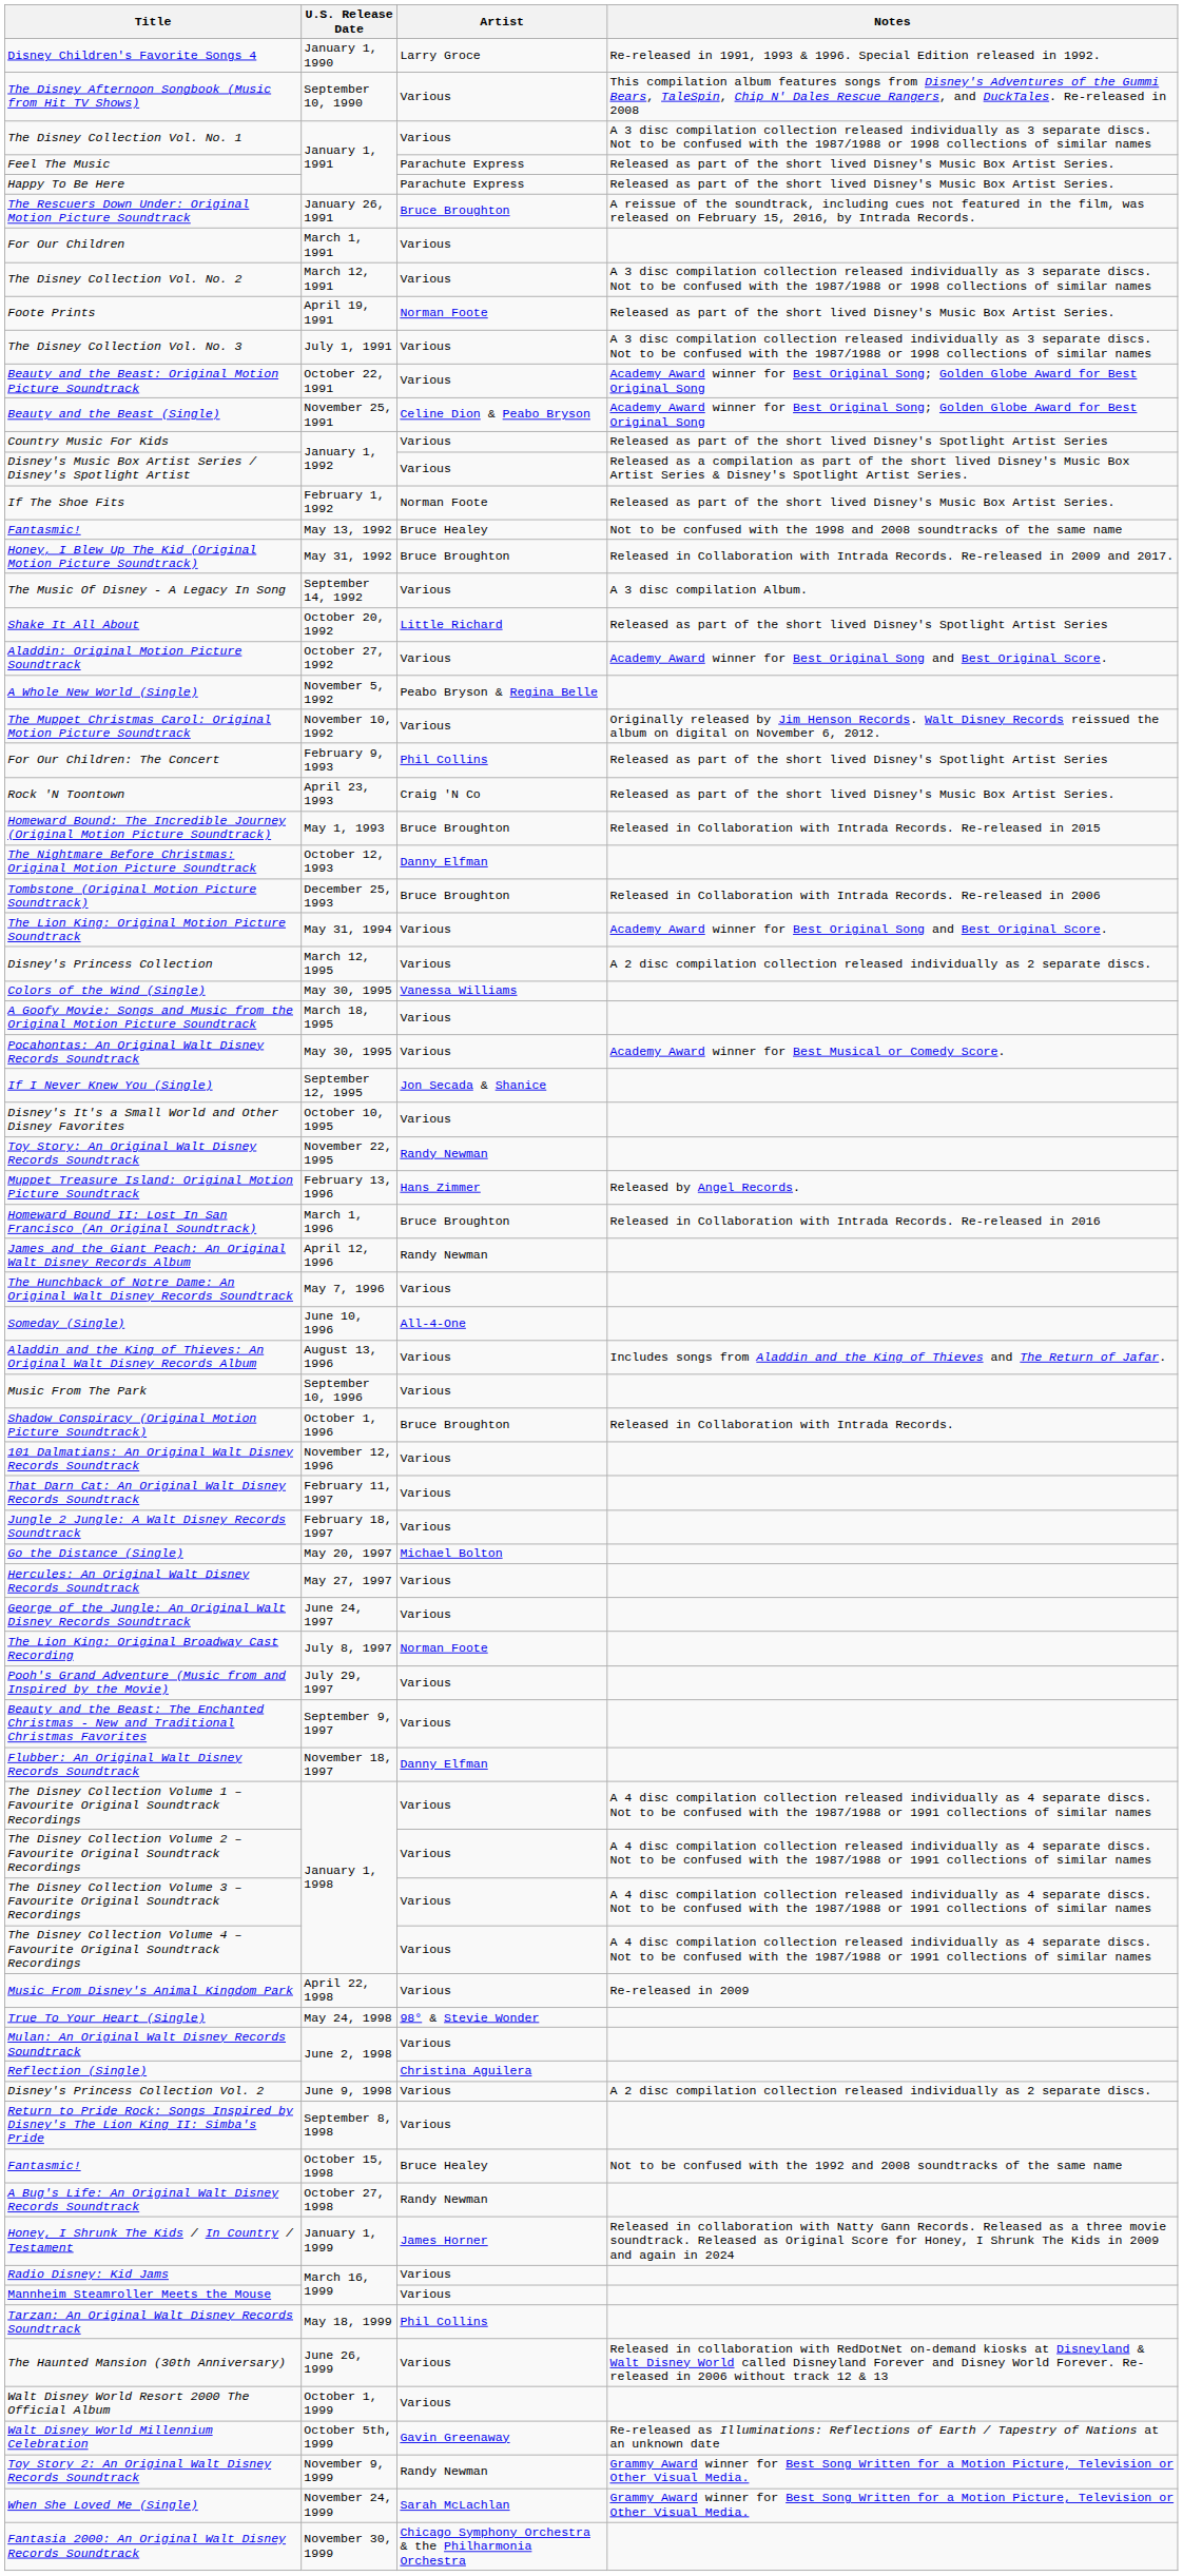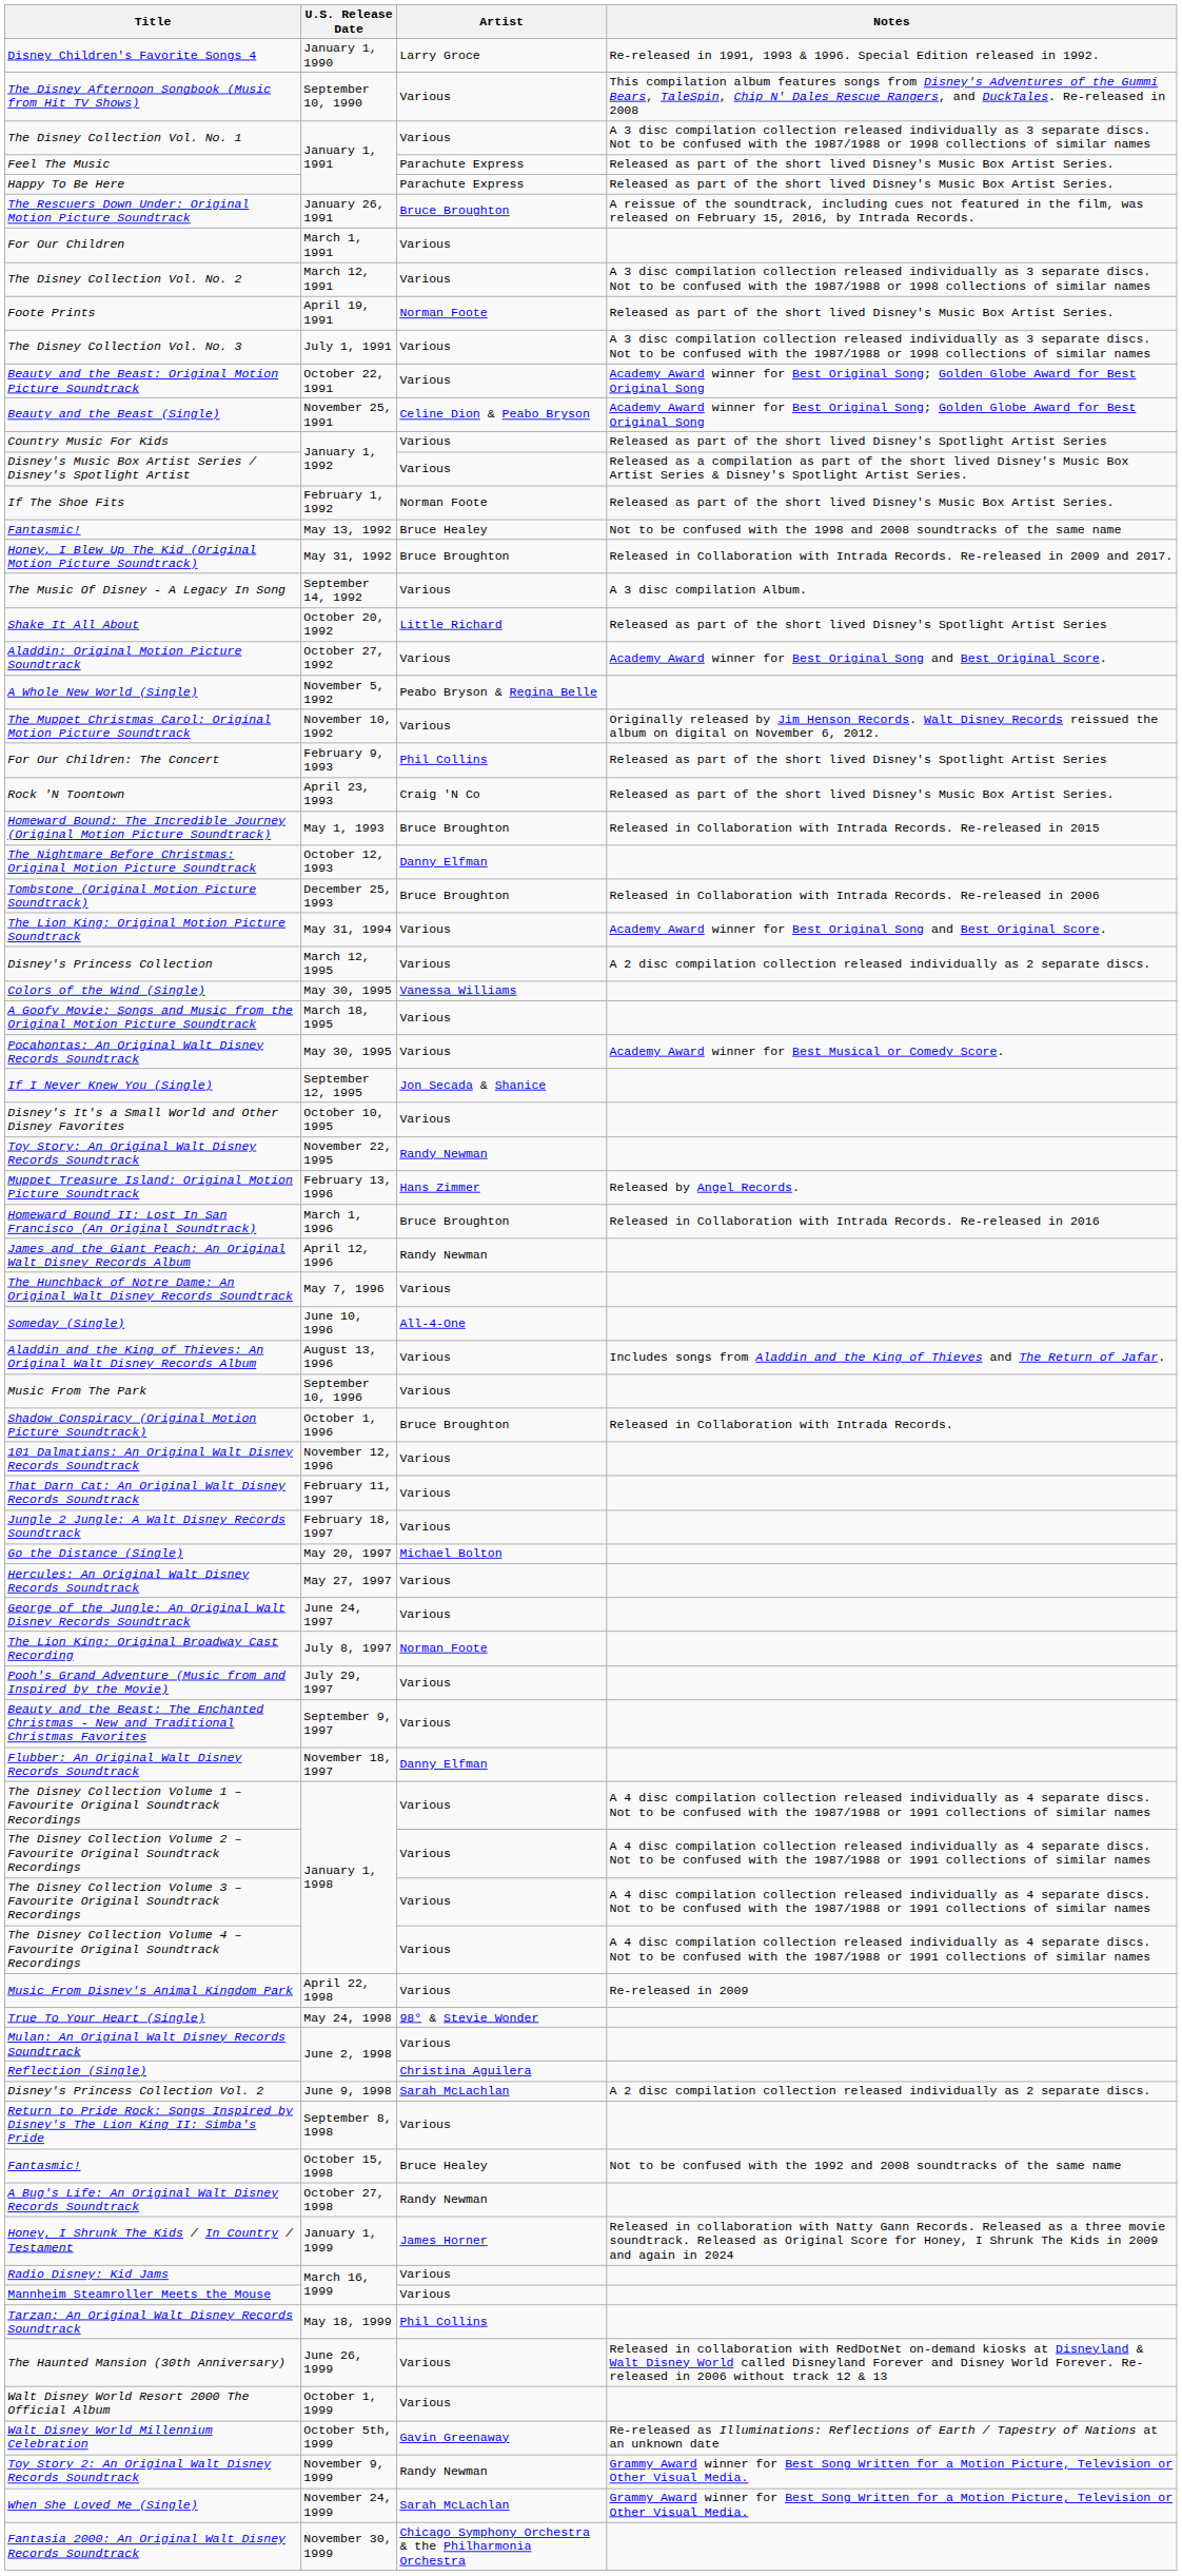Disney's Princess Collection Vol. 2 | Artist: Various -> Sarah McLachlan
